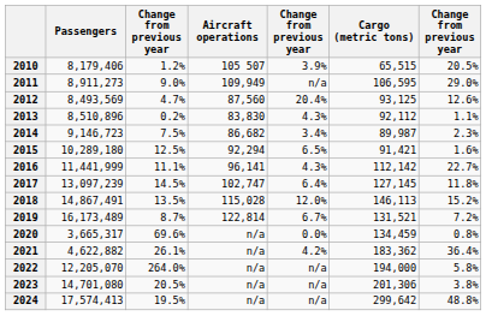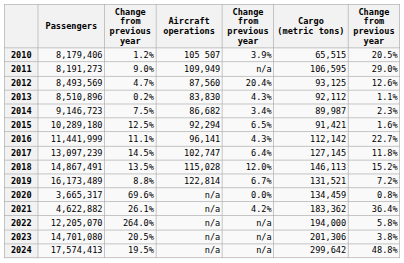2011 | Passengers: 8,911,273 -> 8,191,273
2019 | column 3: 8.7% -> 8.8%
